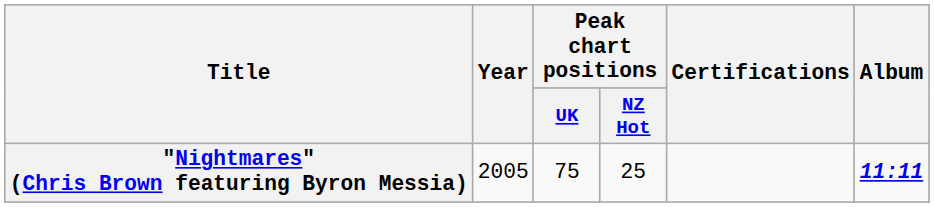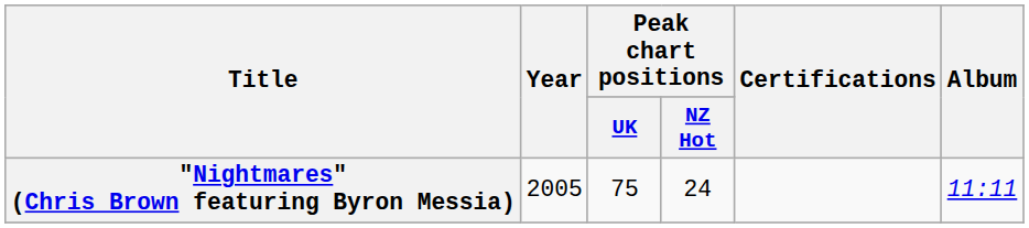"Nightmares" (Chris Brown featuring Byron Messia) | Peak chart positions / NZ Hot: 25 -> 24
"Nightmares" (Chris Brown featuring Byron Messia) | Album: bold -> normal
